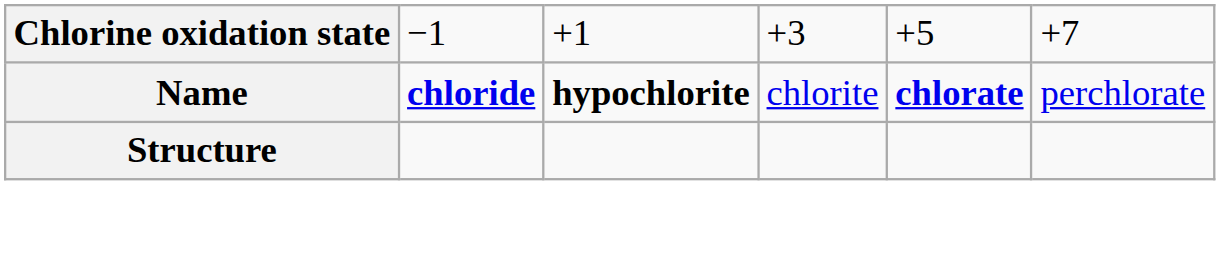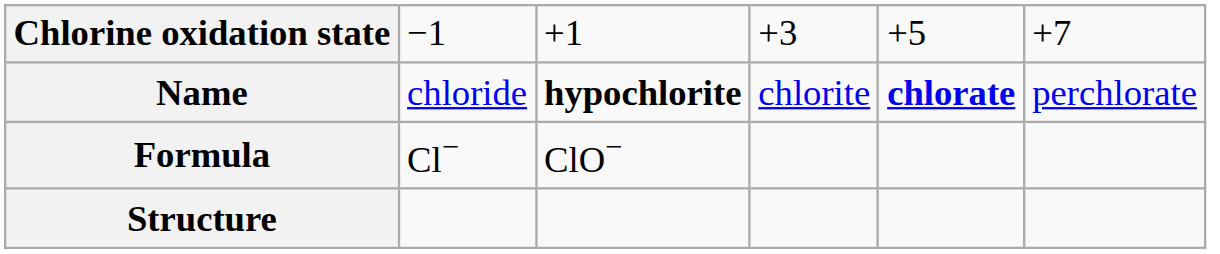Name | column 2: bold -> normal
+ row: Formula | Cl− | ClO−
